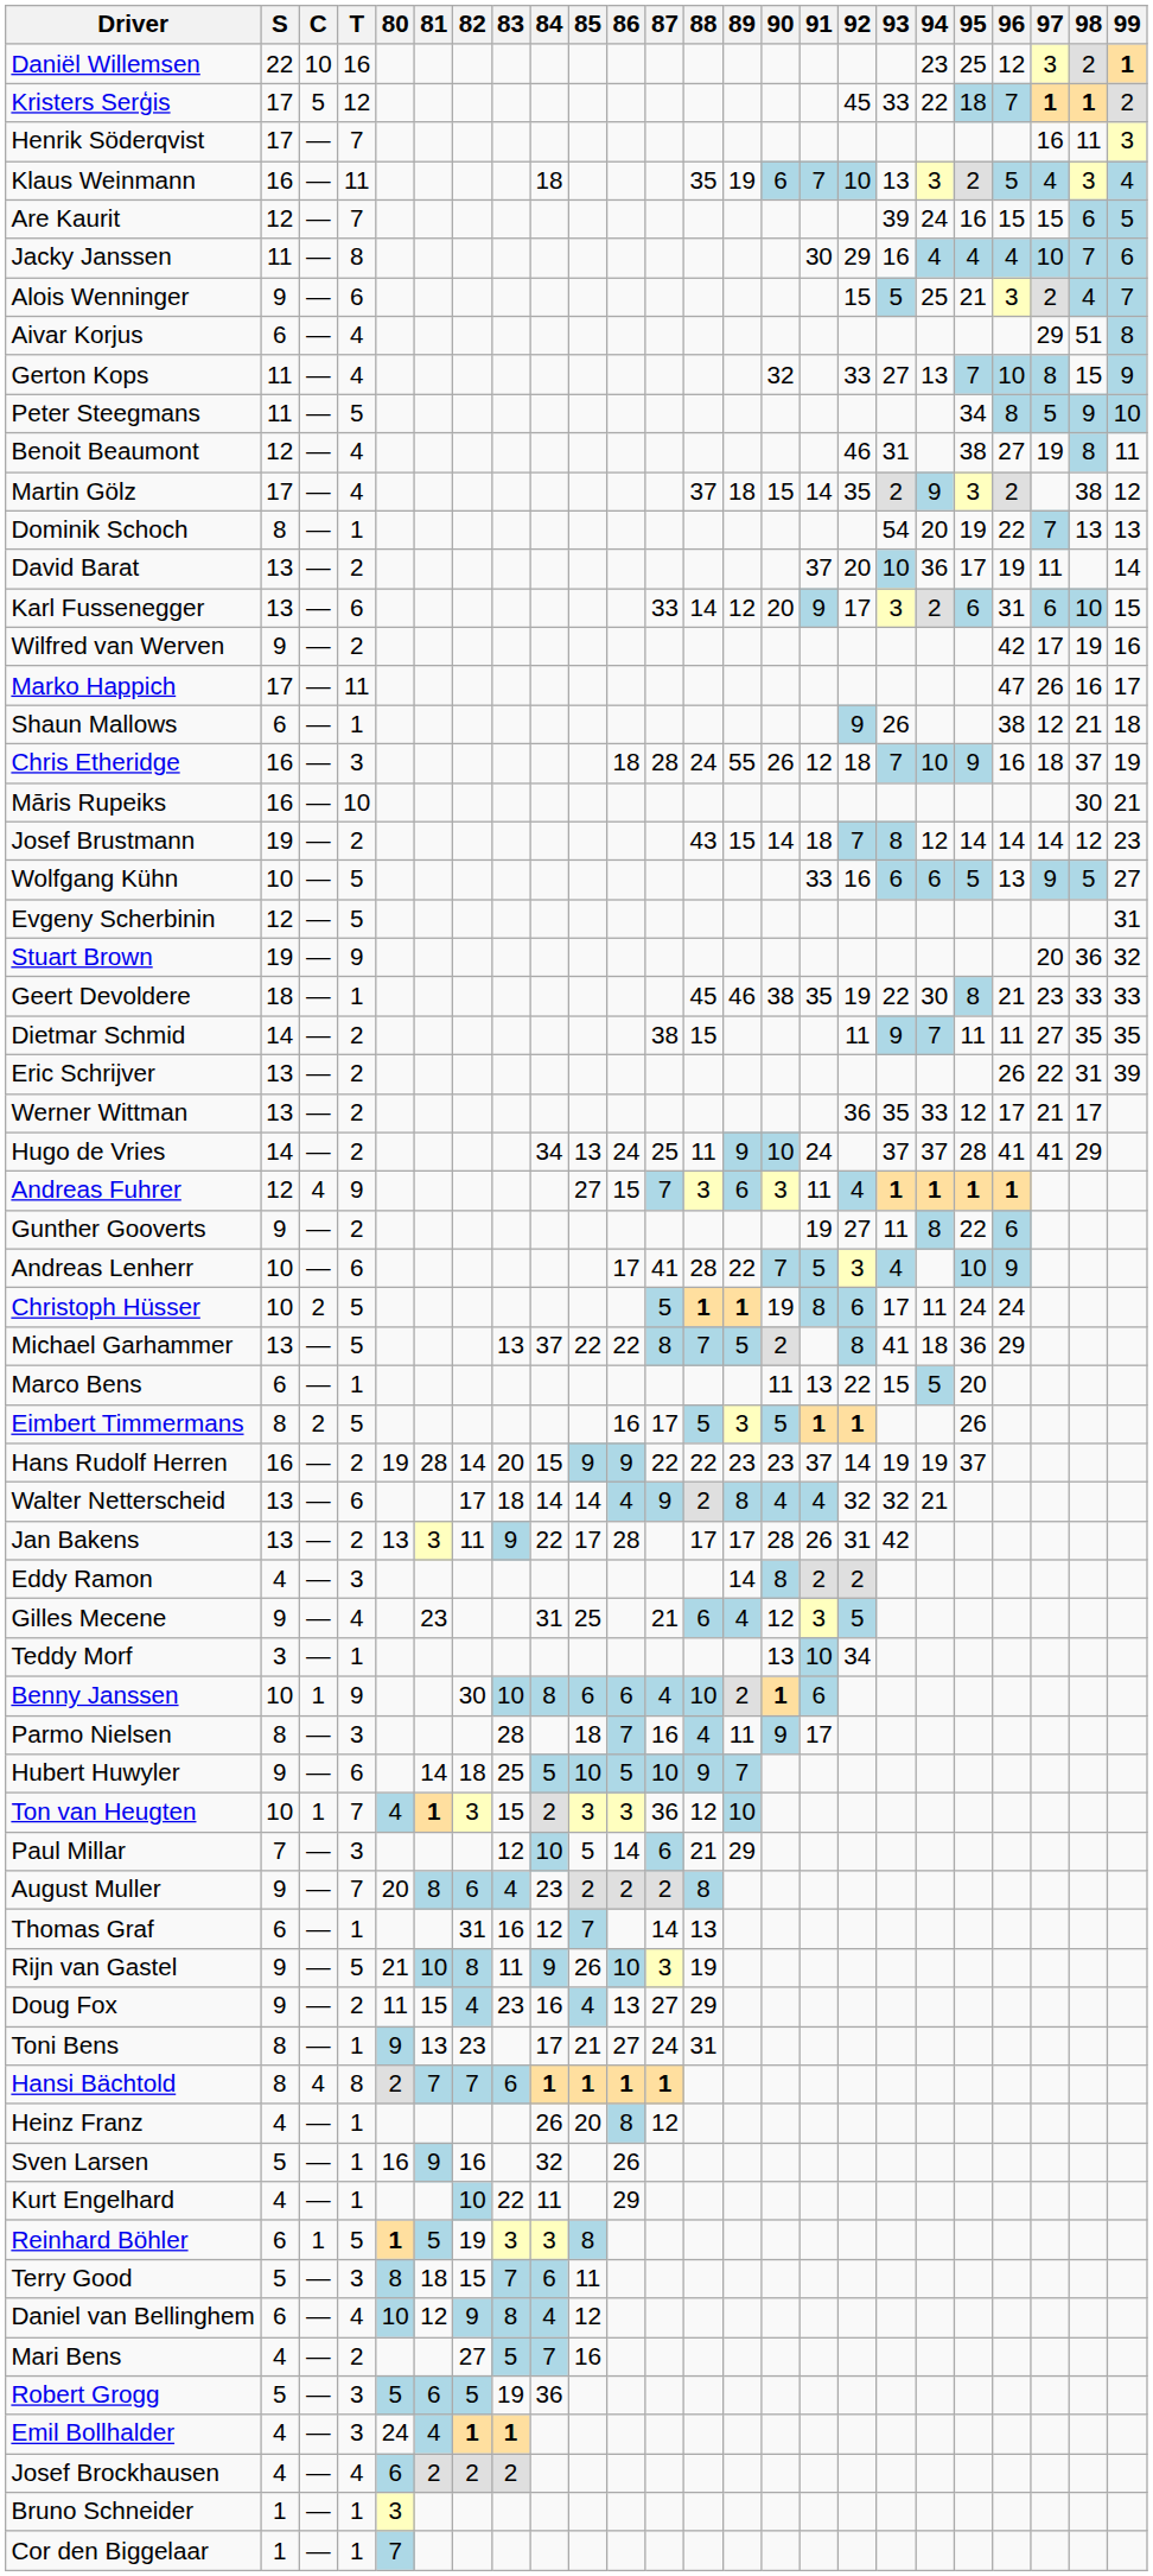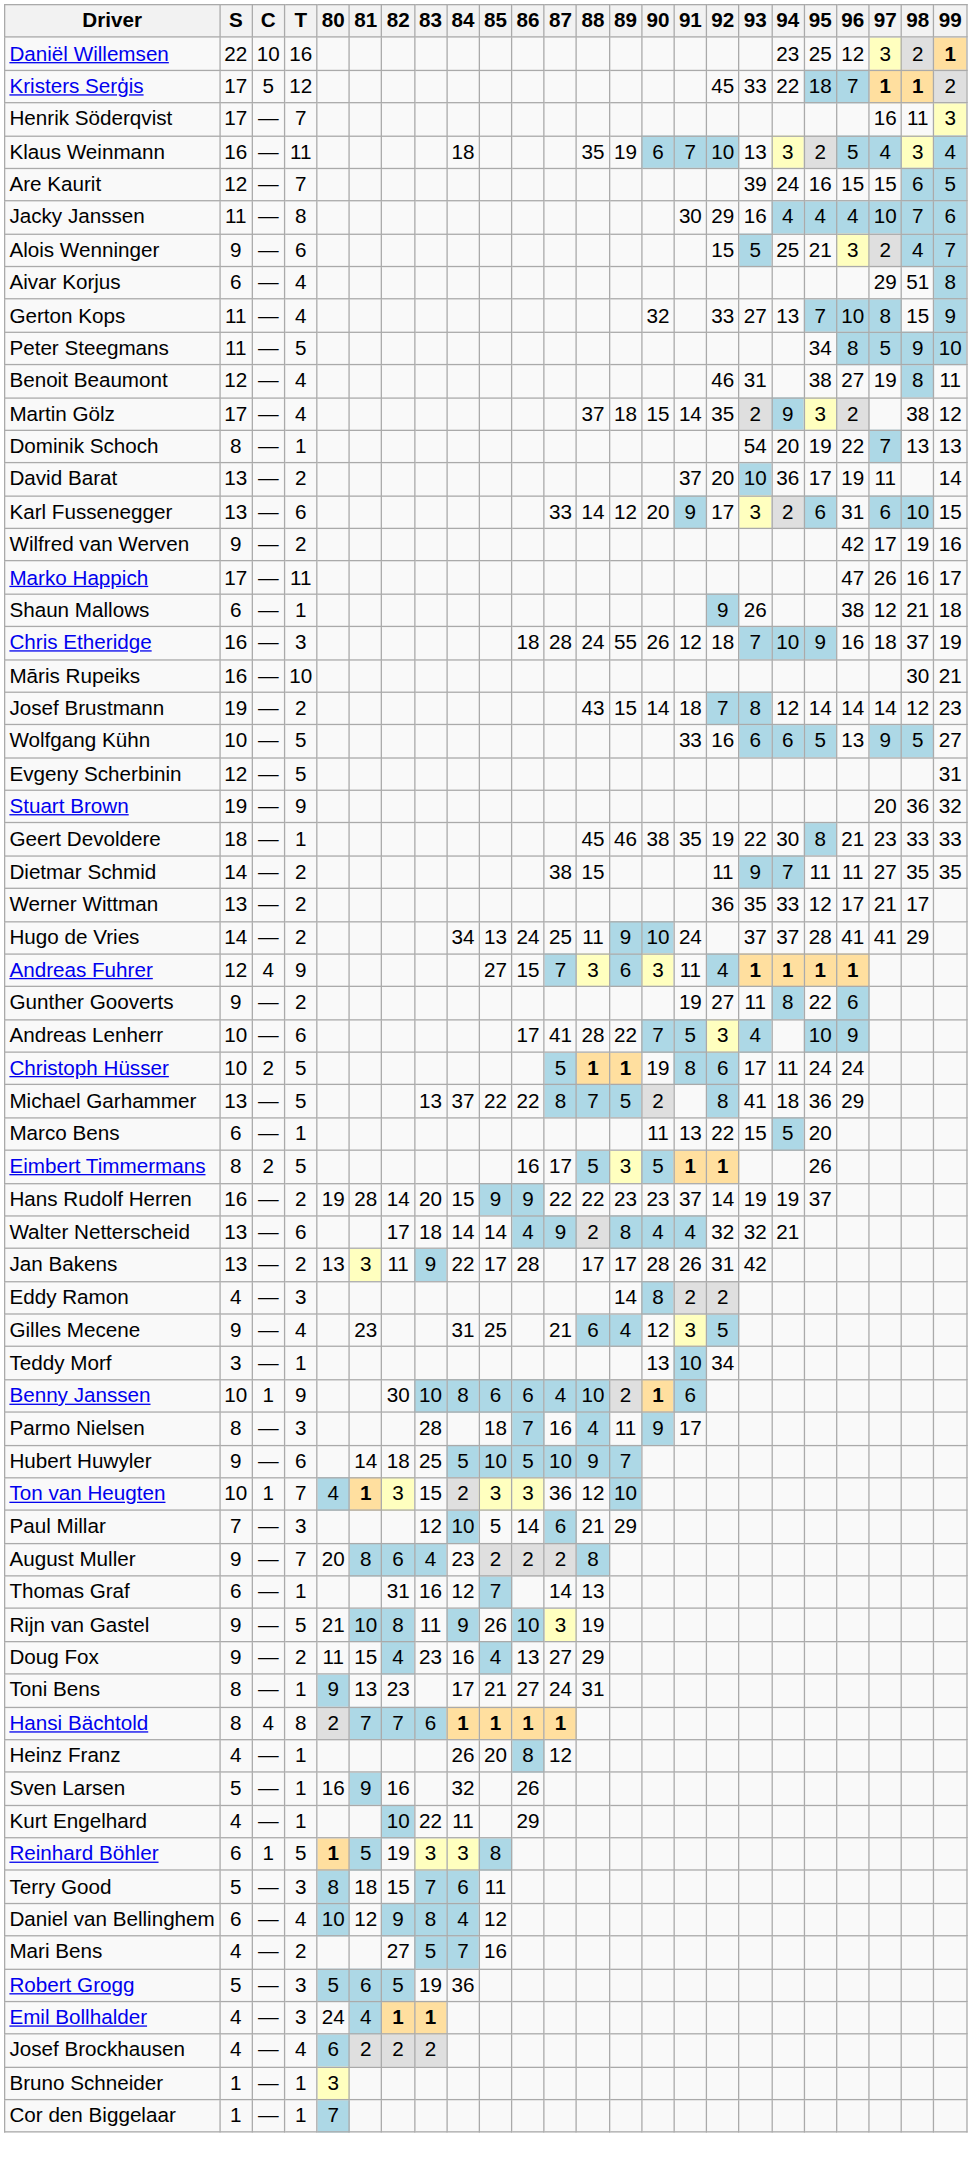- row: Eric Schrijver | 13 | — | 2 | 26 | 22 | 31 | 39
